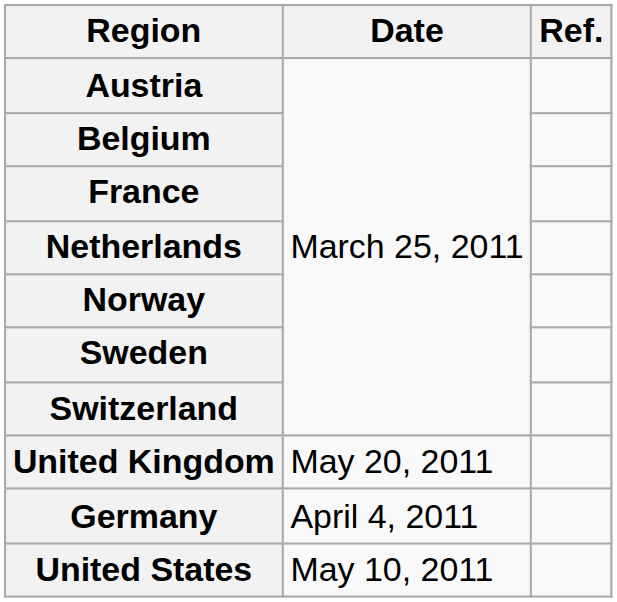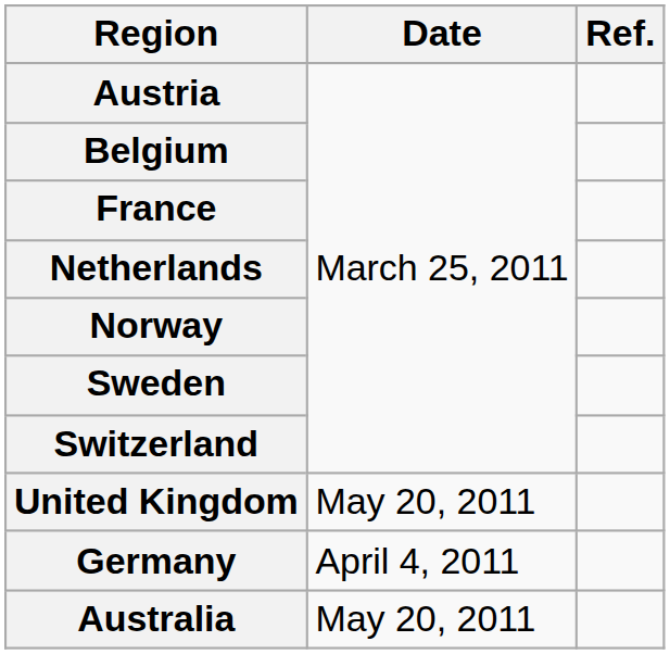- row: United States | May 10, 2011
+ row: Australia | May 20, 2011
